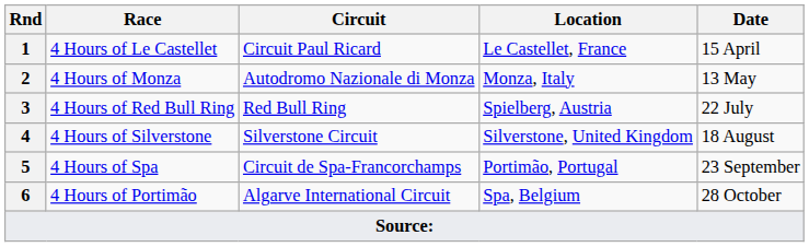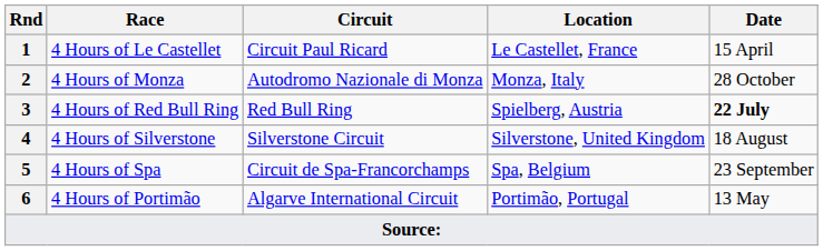4 Hours of Monza | Date: 13 May -> 28 October
4 Hours of Red Bull Ring | Date: normal -> bold
4 Hours of Spa | Location: Portimão, Portugal -> Spa, Belgium
4 Hours of Portimão | Location: Spa, Belgium -> Portimão, Portugal
4 Hours of Portimão | Date: 28 October -> 13 May
